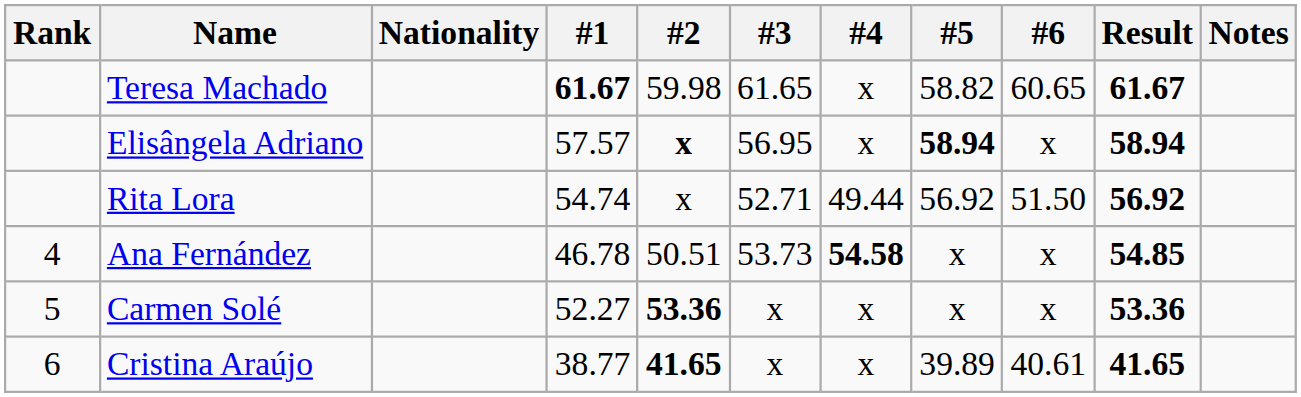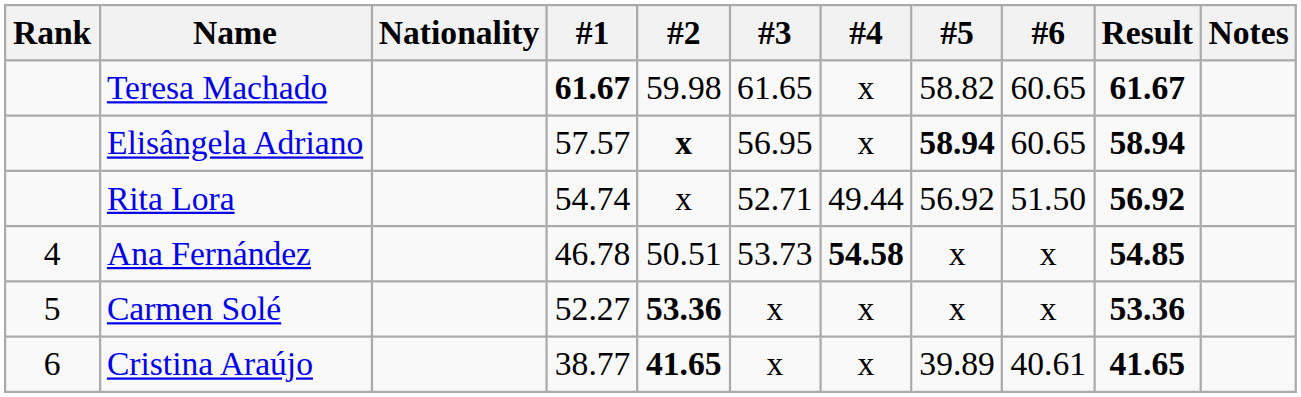Elisângela Adriano | #6: x -> 60.65
